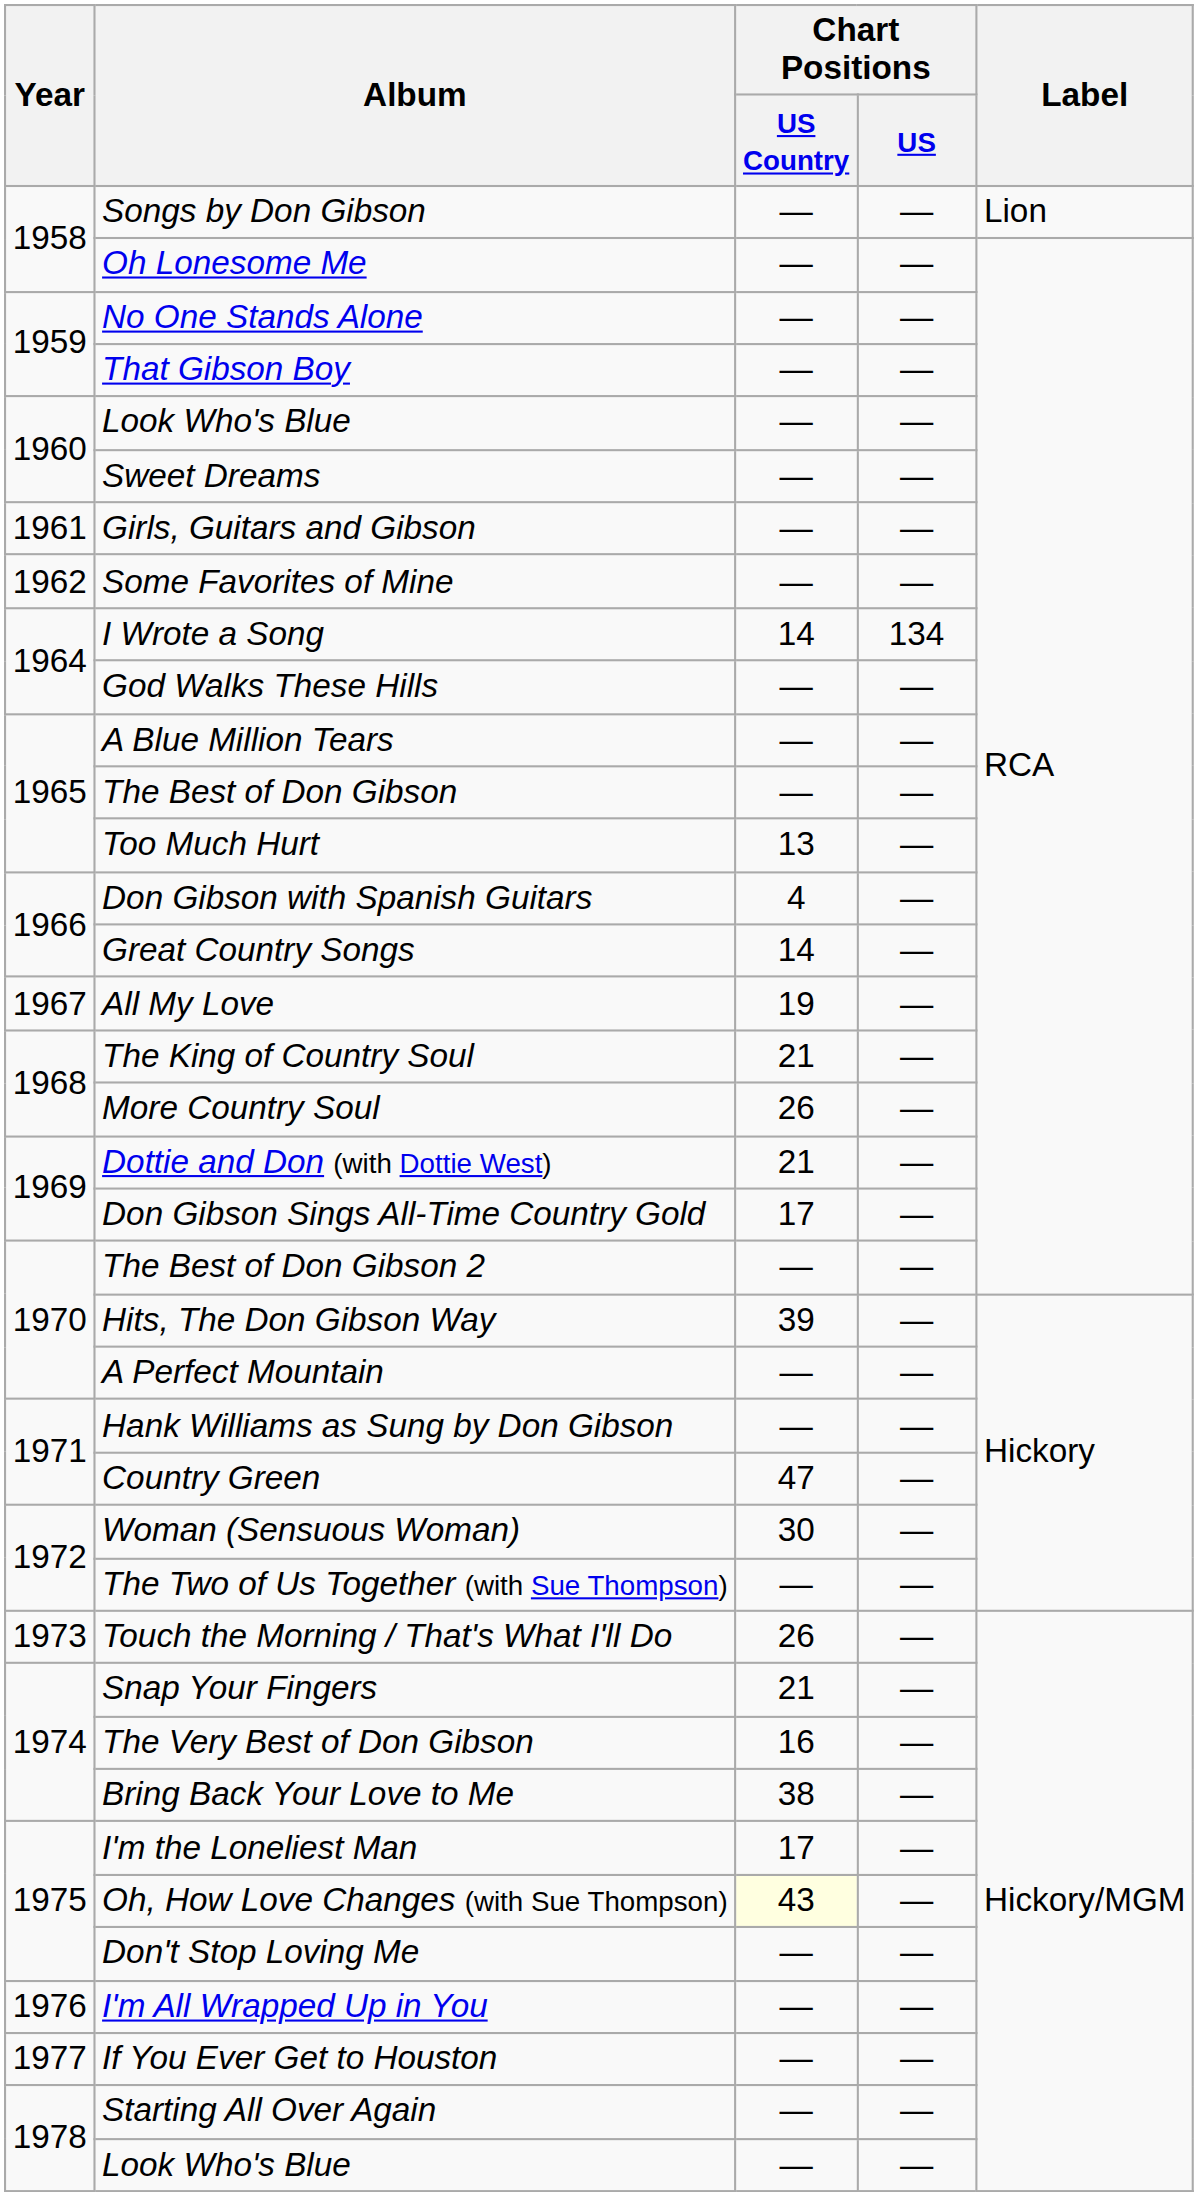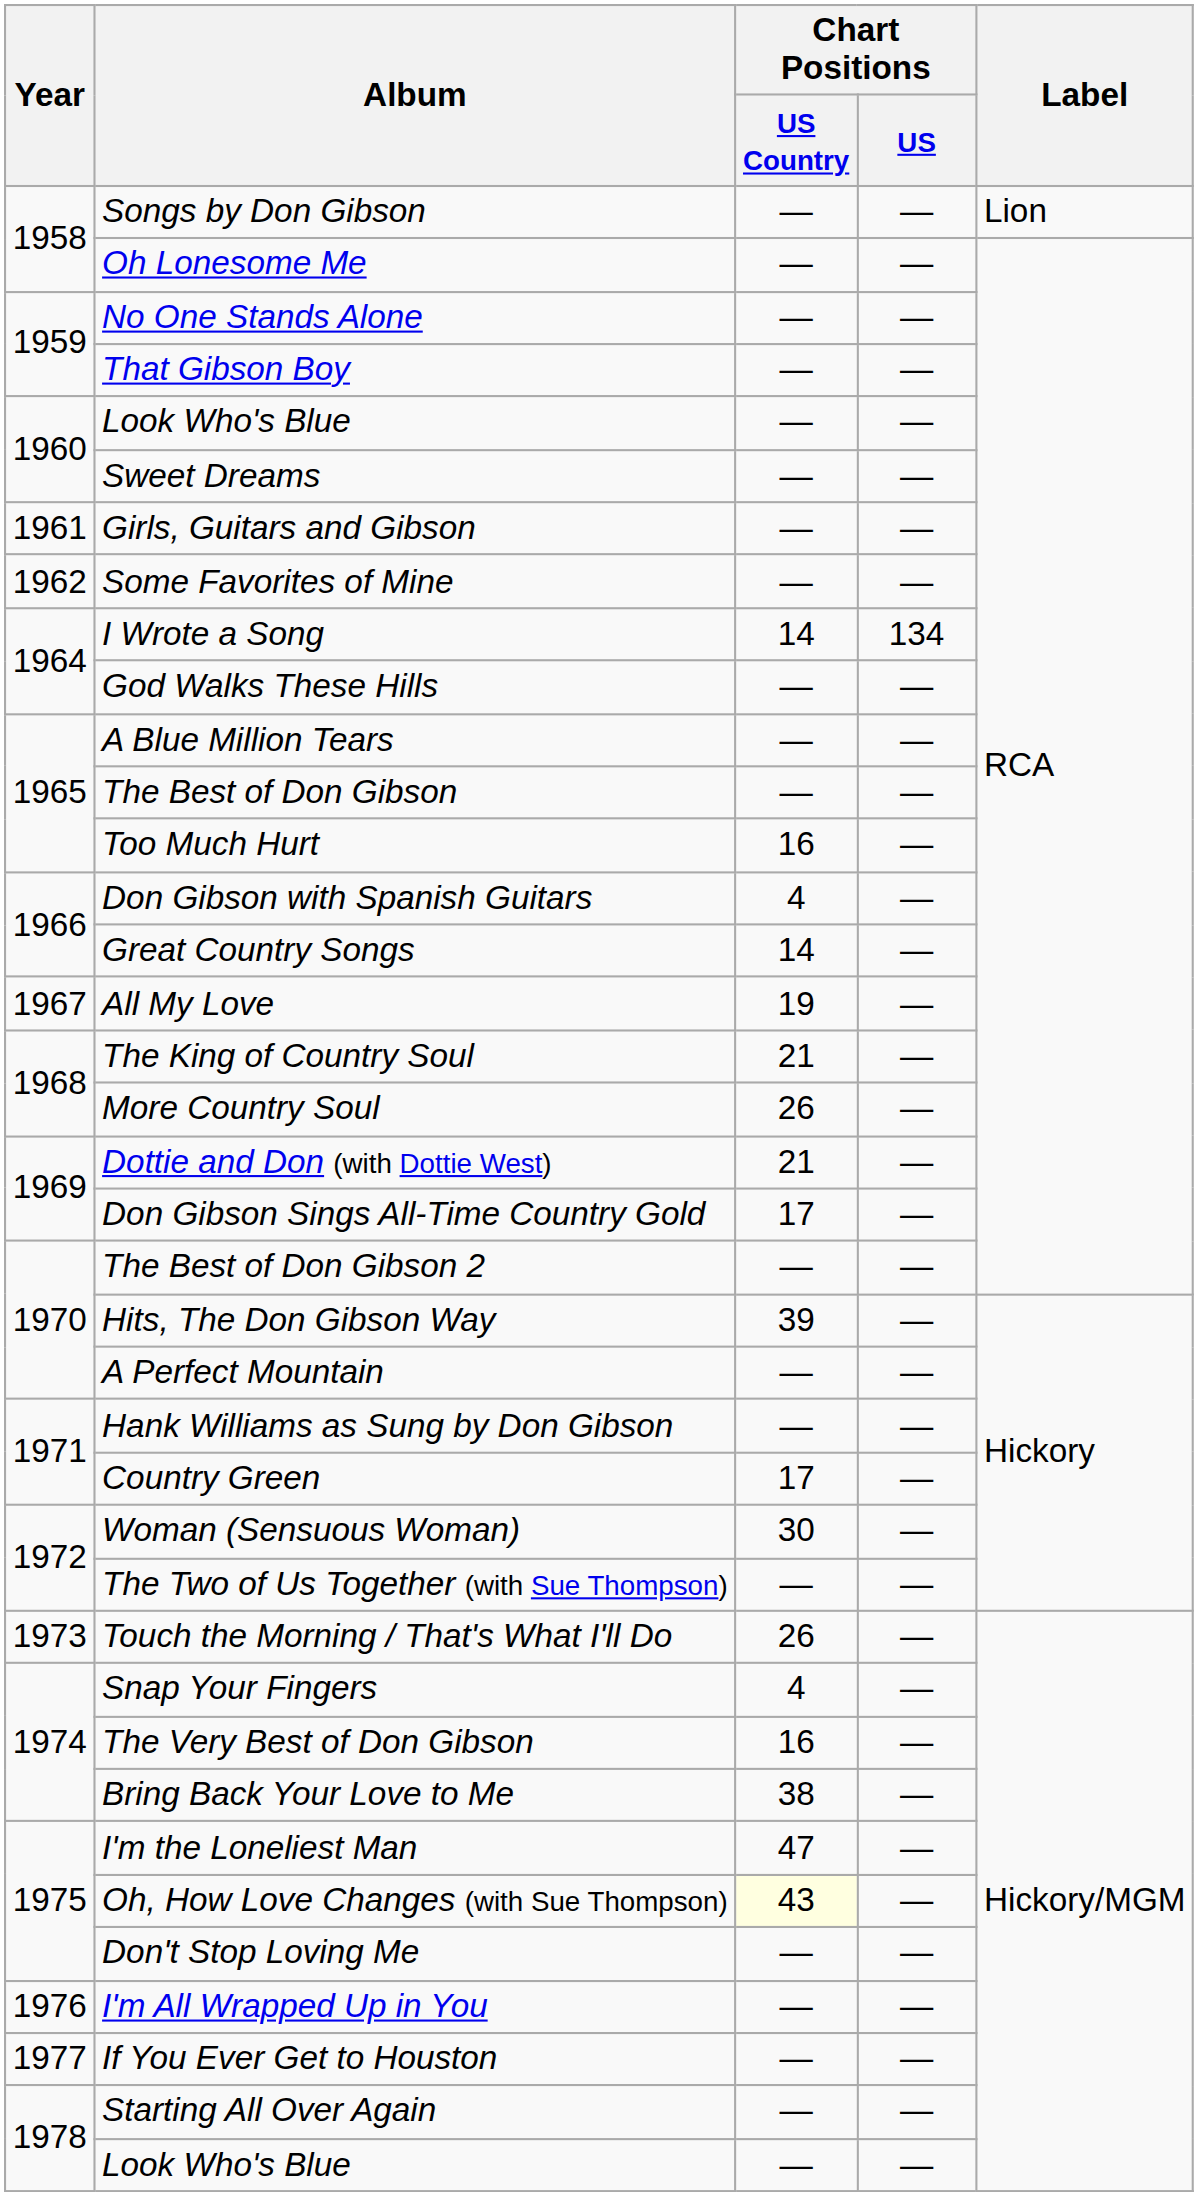Too Much Hurt | Chart Positions / US Country: 13 -> 16
Country Green | Chart Positions / US Country: 47 -> 17
Snap Your Fingers | Chart Positions / US Country: 21 -> 4
I'm the Loneliest Man | Chart Positions / US Country: 17 -> 47
